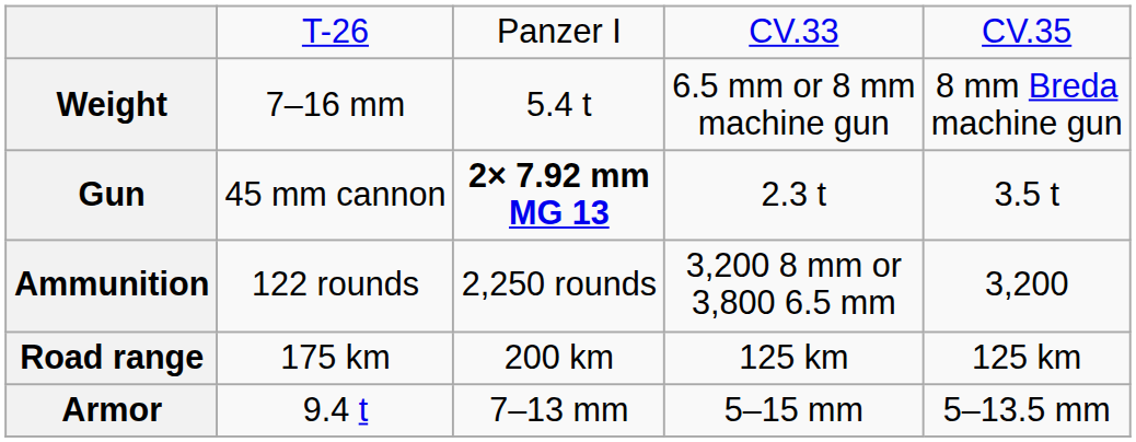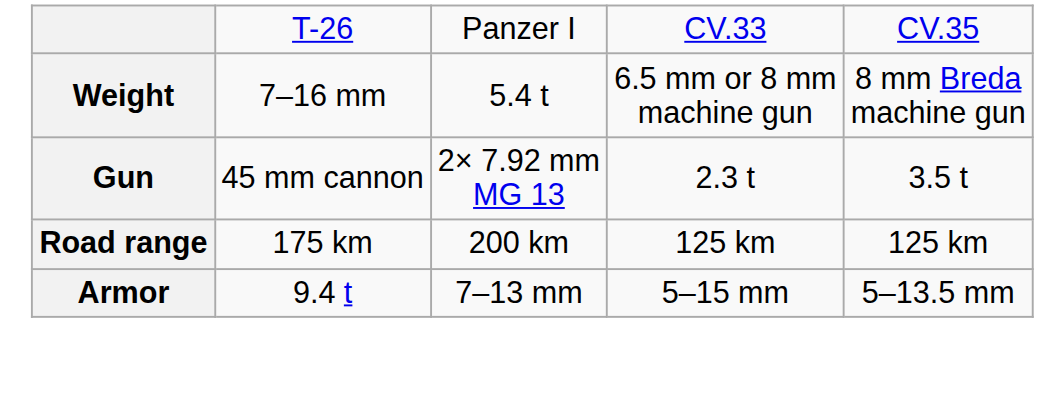Gun | column 3: bold -> normal
- row: Ammunition | 122 rounds | 2,250 rounds | 3,200 8 mm or 3,800 6.5 mm | 3,200
